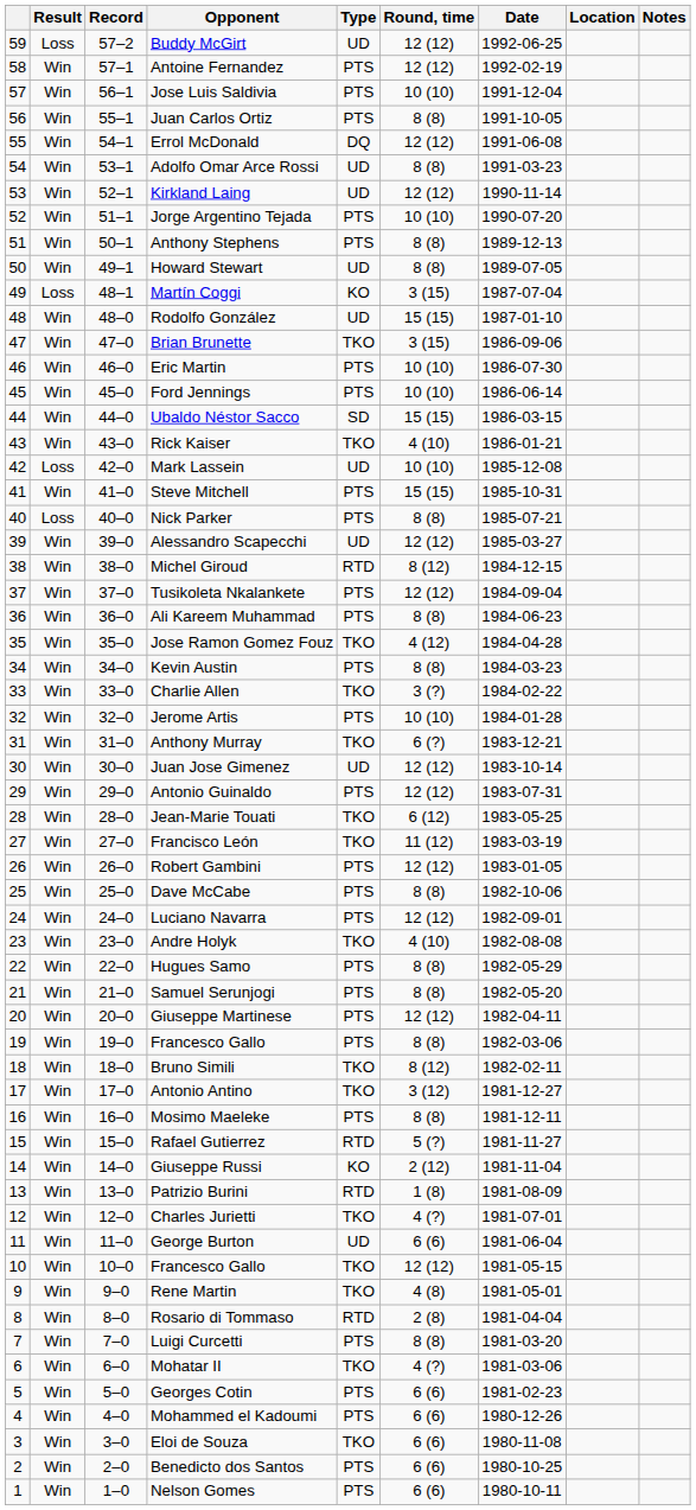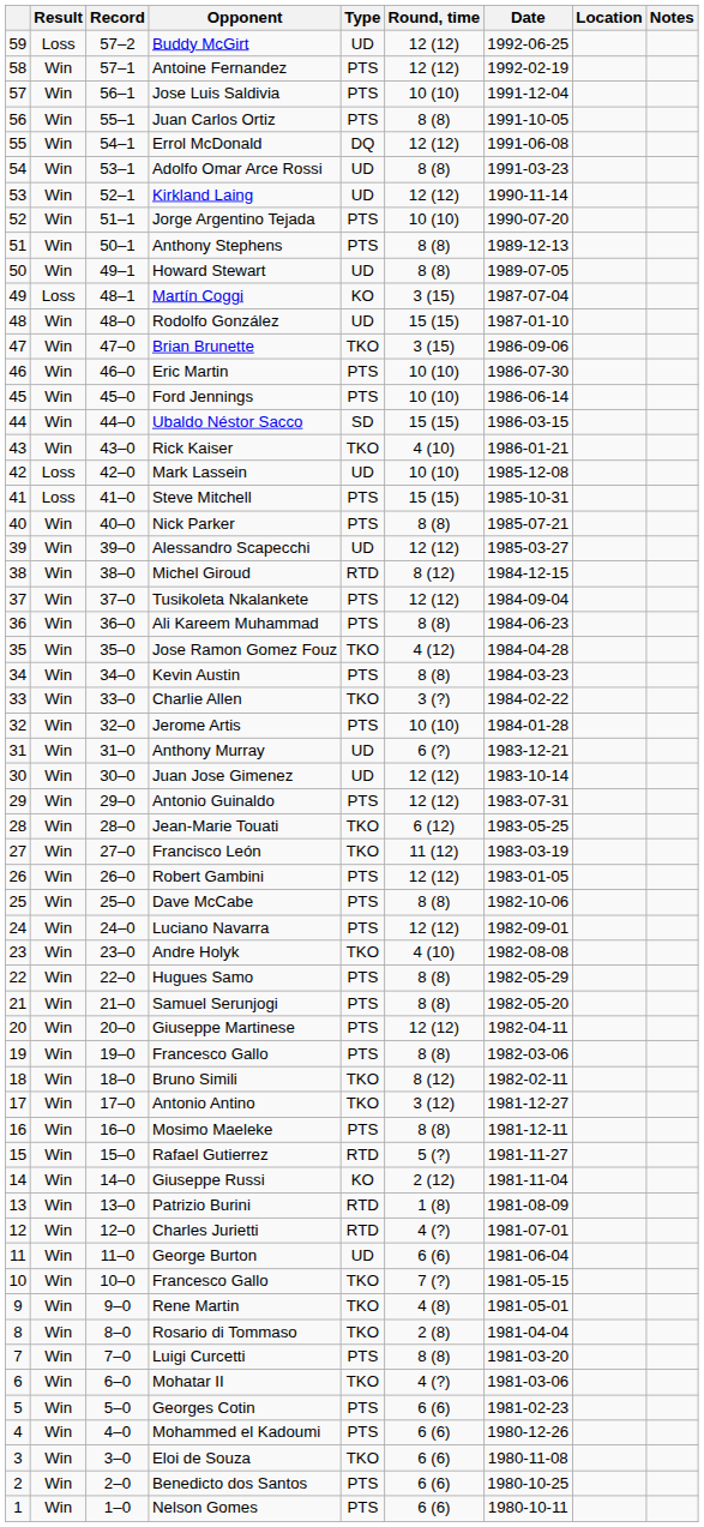Steve Mitchell | Result: Win -> Loss
Nick Parker | Result: Loss -> Win
Anthony Murray | Type: TKO -> UD
Charles Jurietti | Type: TKO -> RTD
10 / Francesco Gallo | Round, time: 12 (12) -> 7 (?)
Rosario di Tommaso | Type: RTD -> TKO
